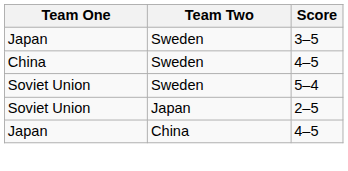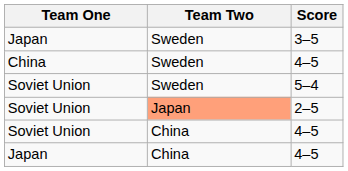2–5 | Team Two: no background -> lightsalmon background
+ row: Soviet Union | China | 4–5
